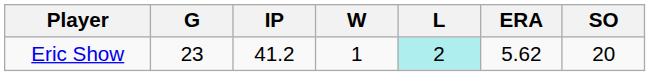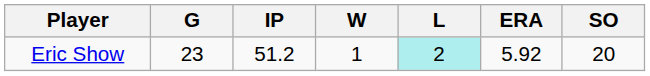Eric Show | IP: 41.2 -> 51.2
Eric Show | ERA: 5.62 -> 5.92
